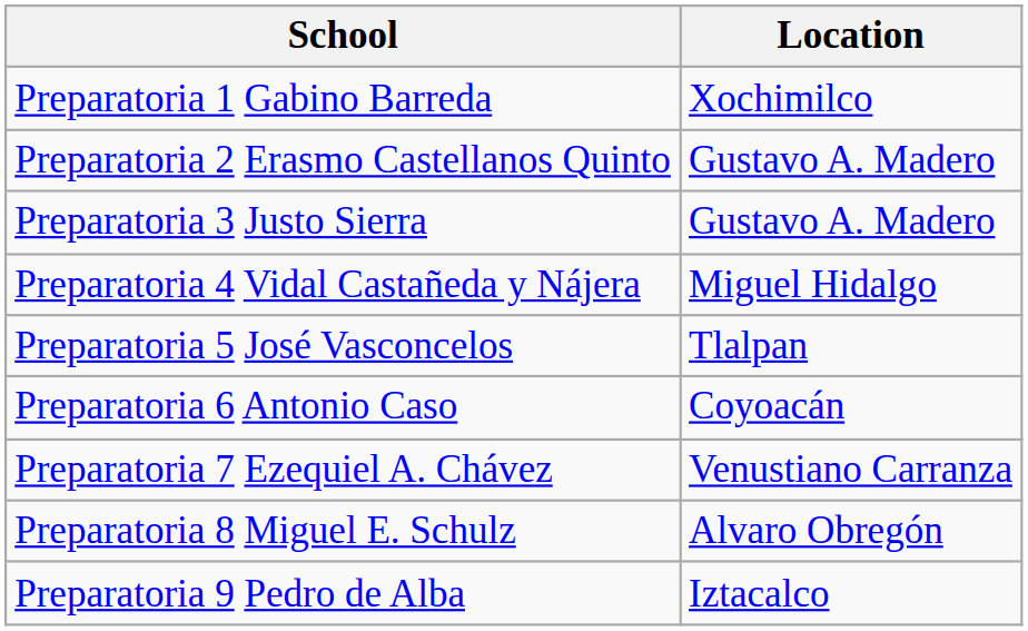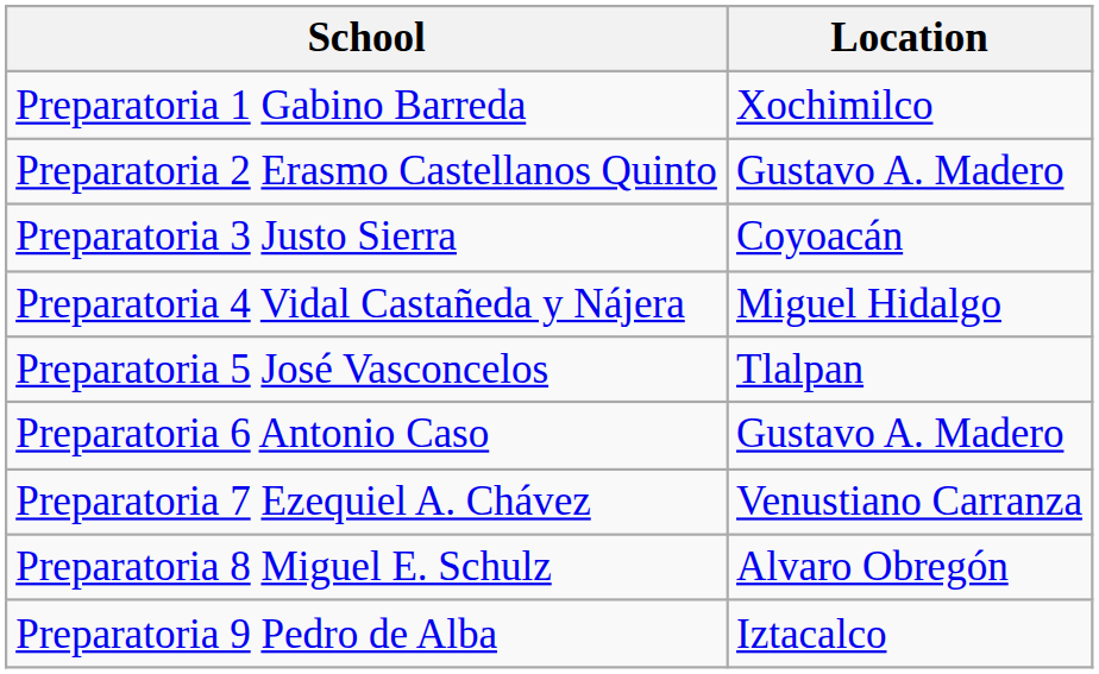Preparatoria 3 Justo Sierra | Location: Gustavo A. Madero -> Coyoacán
Preparatoria 6 Antonio Caso | Location: Coyoacán -> Gustavo A. Madero
